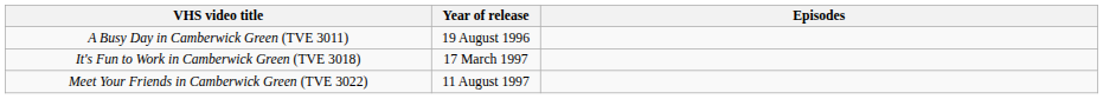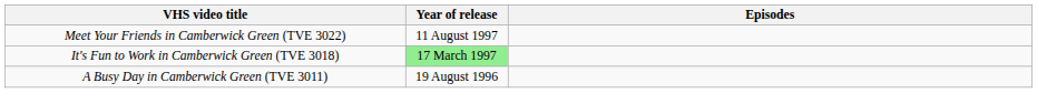rows swapped: A Busy Day in Camberwick Green (TVE 3011) <-> Meet Your Friends in Camberwick Green (TVE 3022)
It's Fun to Work in Camberwick Green (TVE 3018) | Year of release: no background -> lightgreen background
